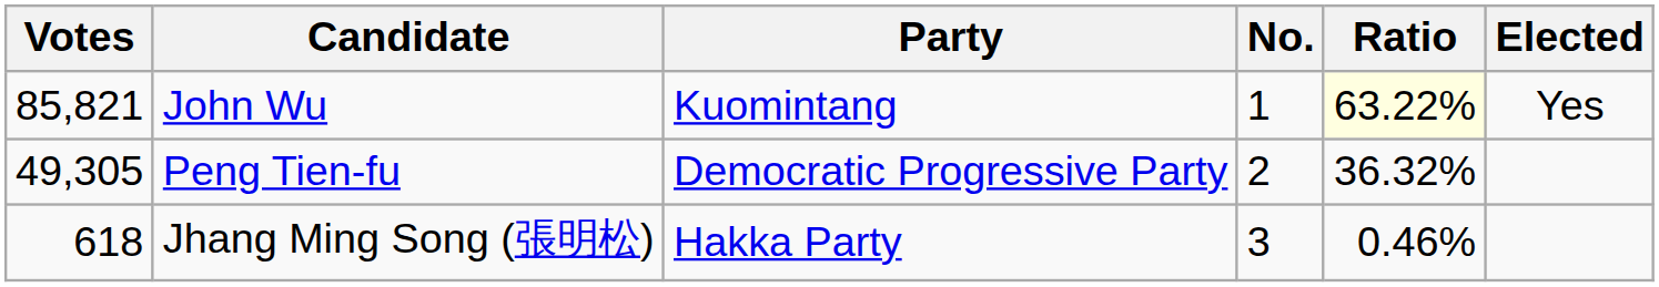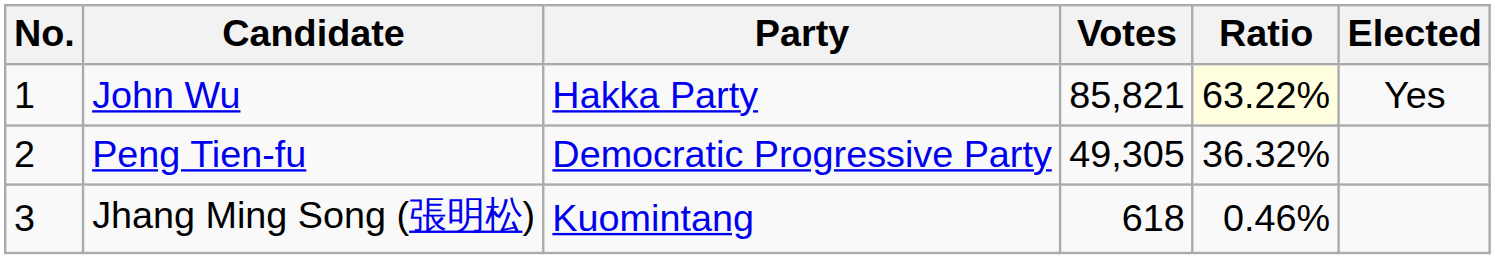columns swapped: No. <-> Votes
John Wu | Party: Kuomintang -> Hakka Party
Jhang Ming Song (張明松) | Party: Hakka Party -> Kuomintang
